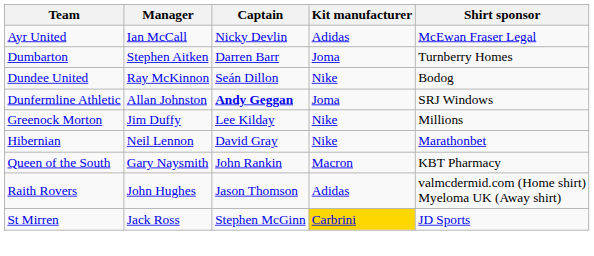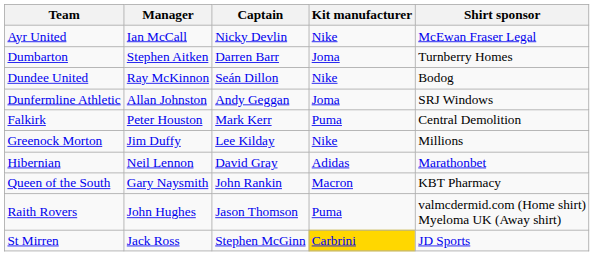Ayr United | Kit manufacturer: Adidas -> Nike
Dunfermline Athletic | Captain: bold -> normal
+ row: Falkirk | Peter Houston | Mark Kerr | Puma | Central Demolition
Hibernian | Kit manufacturer: Nike -> Adidas
Raith Rovers | Kit manufacturer: Adidas -> Puma
